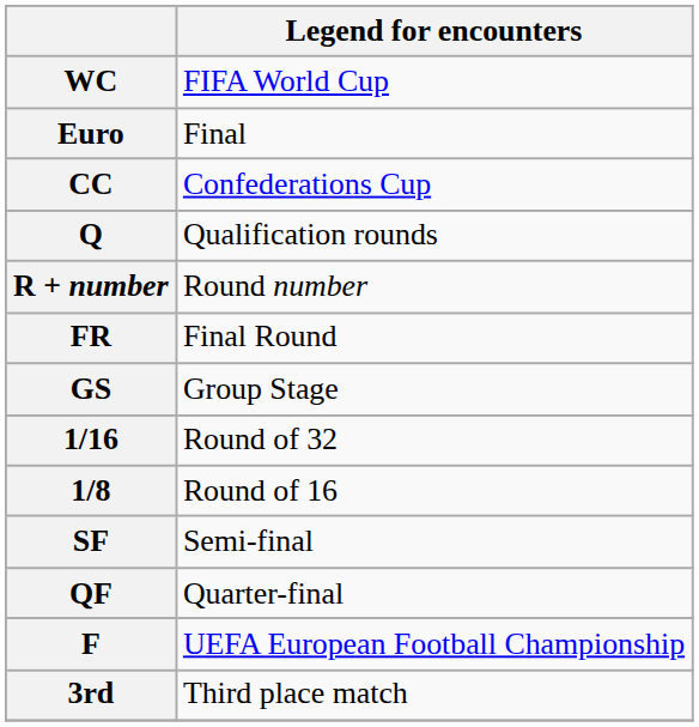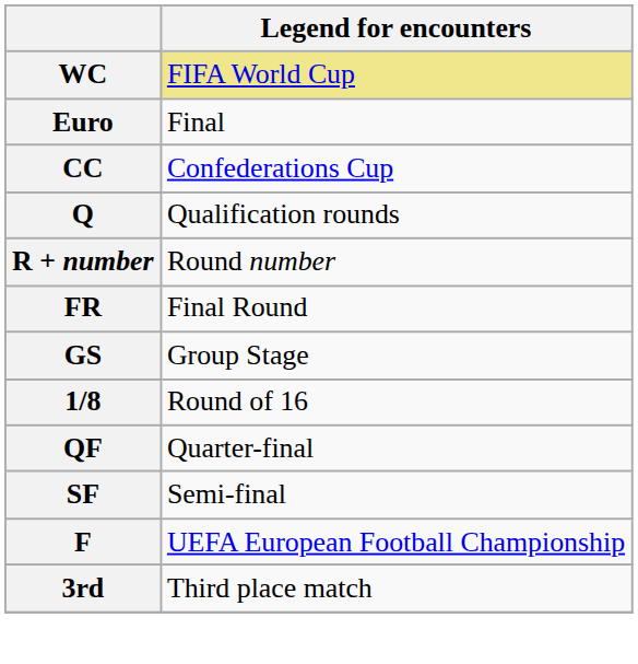WC | Legend for encounters: no background -> khaki background
- row: 1/16 | Round of 32
rows swapped: QF <-> SF
